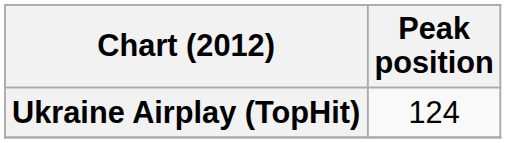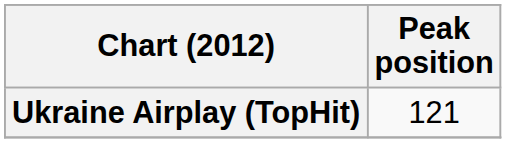Ukraine Airplay (TopHit) | Peak position: 124 -> 121
